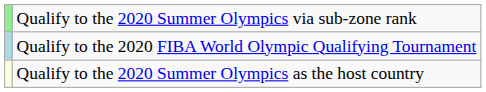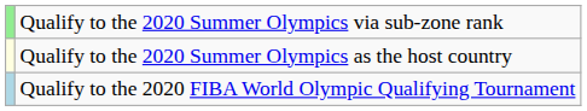rows swapped: Qualify to the 2020 FIBA World Olympic Qualifying Tournament <-> Qualify to the 2020 Summer Olympics as the host country
